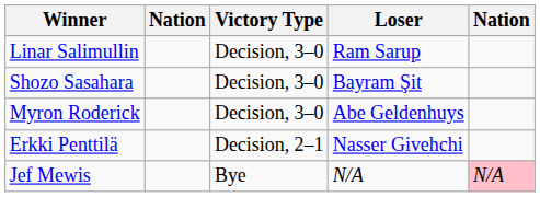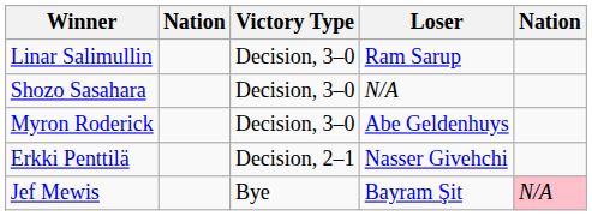Shozo Sasahara | Loser: Bayram Şit -> N/A
Jef Mewis | Loser: N/A -> Bayram Şit
